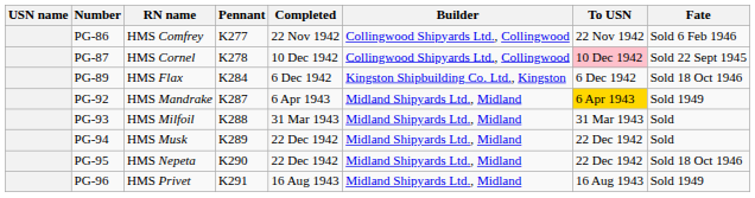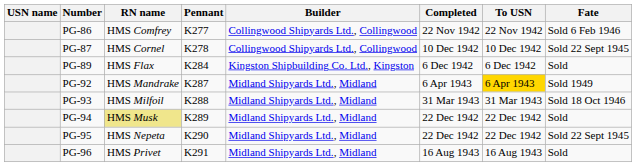columns swapped: Builder <-> Completed
PG-87 | To USN: pink background -> no background
PG-89 | Fate: Sold 18 Oct 1946 -> Sold
PG-93 | Fate: Sold -> Sold 18 Oct 1946
PG-94 | RN name: no background -> khaki background
PG-95 | Fate: Sold 18 Oct 1946 -> Sold 22 Sept 1945
PG-96 | Fate: Sold 1949 -> Sold
